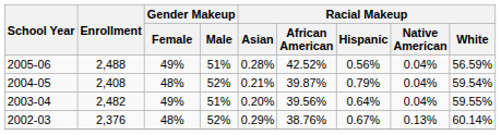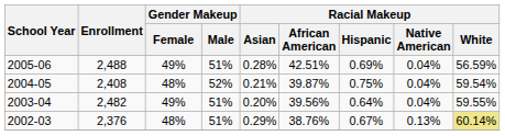2005-06 | Racial Makeup / African American: 42.52% -> 42.51%
2005-06 | Racial Makeup / Hispanic: 0.56% -> 0.69%
2004-05 | Racial Makeup / Hispanic: 0.79% -> 0.75%
2002-03 | Gender Makeup / Male: 52% -> 51%
2002-03 | Racial Makeup / White: no background -> khaki background
